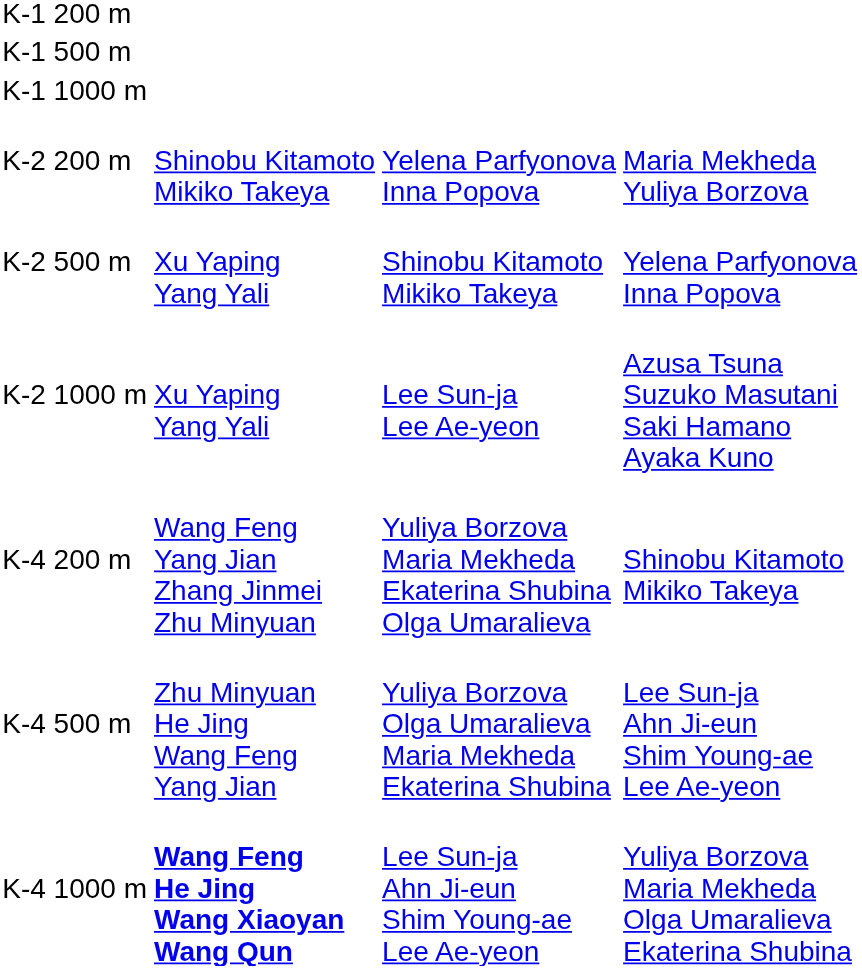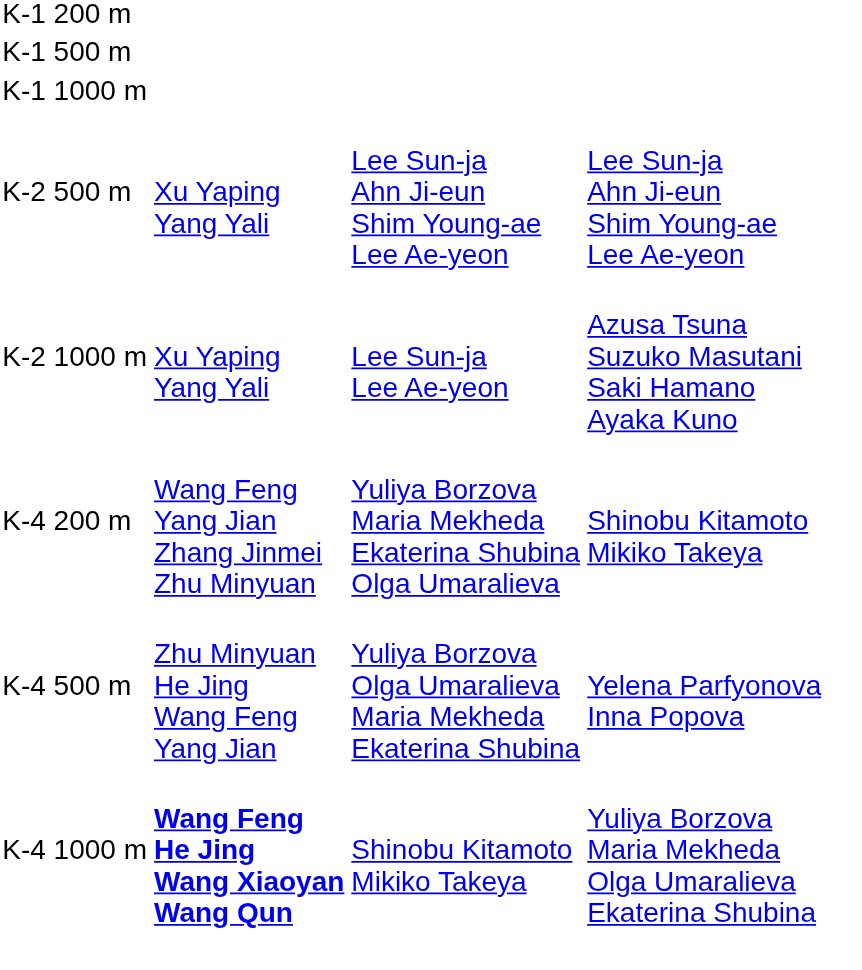- row: K-2 200 m | Shinobu Kitamoto Mikiko Takeya | Yelena Parfyonova Inna Popova | Maria Mekheda Yuliya Borzova
K-2 500 m | column 3: Shinobu Kitamoto Mikiko Takeya -> Lee Sun-ja Ahn Ji-eun Shim Young-ae Lee Ae-yeon
K-2 500 m | column 4: Yelena Parfyonova Inna Popova -> Lee Sun-ja Ahn Ji-eun Shim Young-ae Lee Ae-yeon
K-4 500 m | column 4: Lee Sun-ja Ahn Ji-eun Shim Young-ae Lee Ae-yeon -> Yelena Parfyonova Inna Popova
K-4 1000 m | column 3: Lee Sun-ja Ahn Ji-eun Shim Young-ae Lee Ae-yeon -> Shinobu Kitamoto Mikiko Takeya
